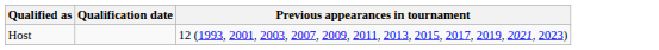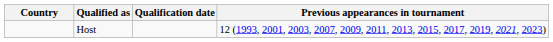+ column: Country
